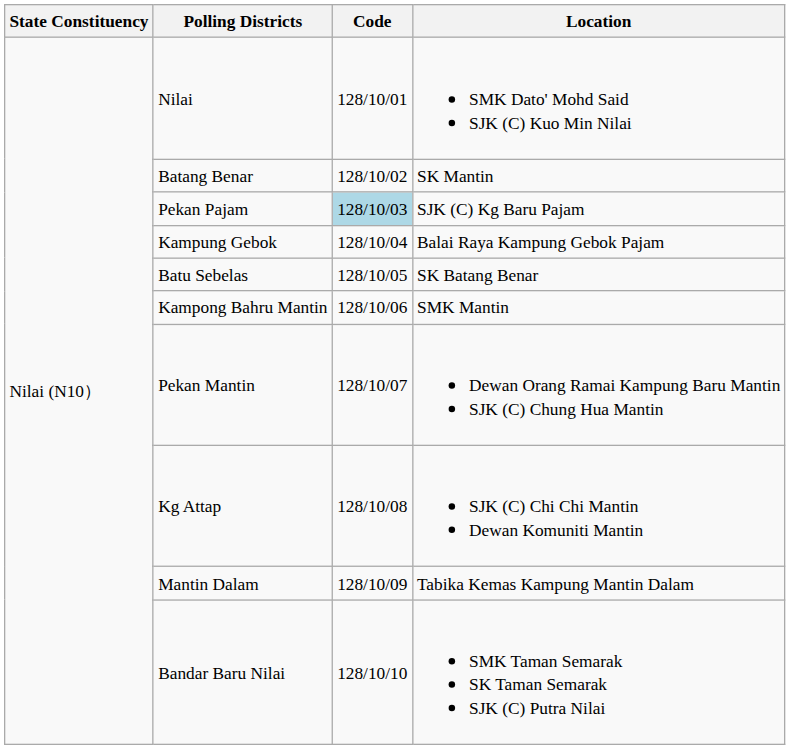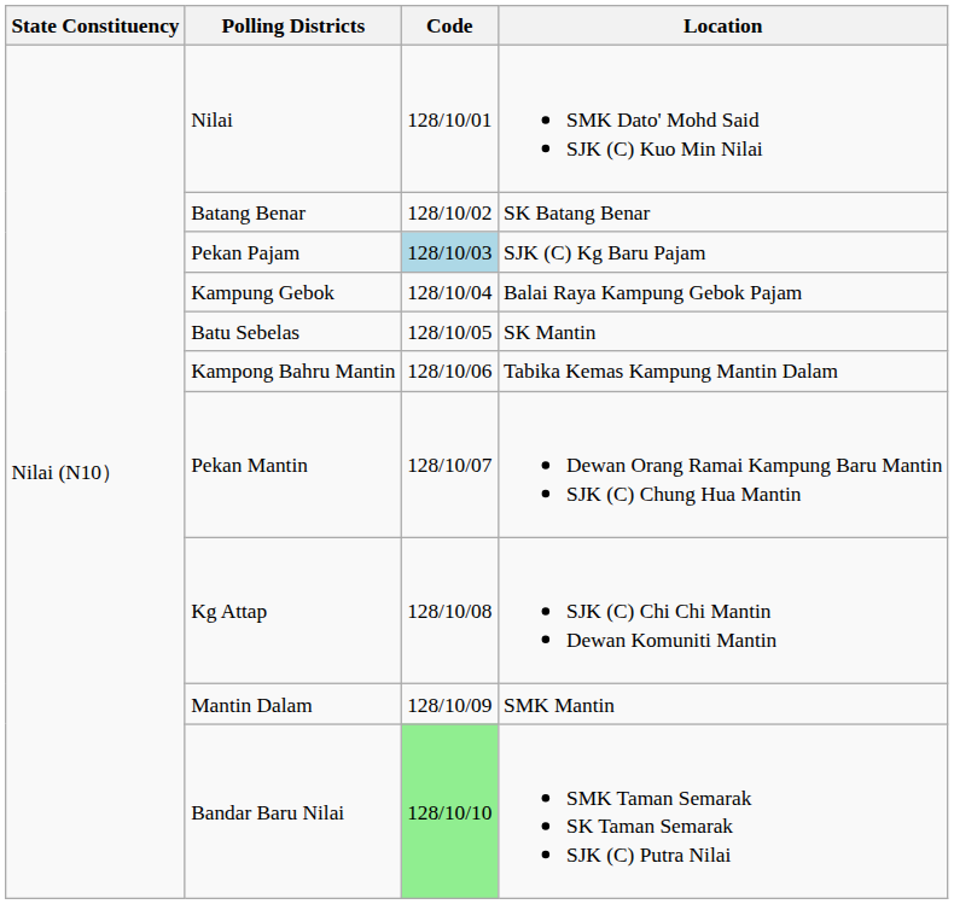Batang Benar | Location: SK Mantin -> SK Batang Benar
Batu Sebelas | Location: SK Batang Benar -> SK Mantin
Kampong Bahru Mantin | Location: SMK Mantin -> Tabika Kemas Kampung Mantin Dalam
Mantin Dalam | Location: Tabika Kemas Kampung Mantin Dalam -> SMK Mantin
Bandar Baru Nilai | Code: no background -> lightgreen background
